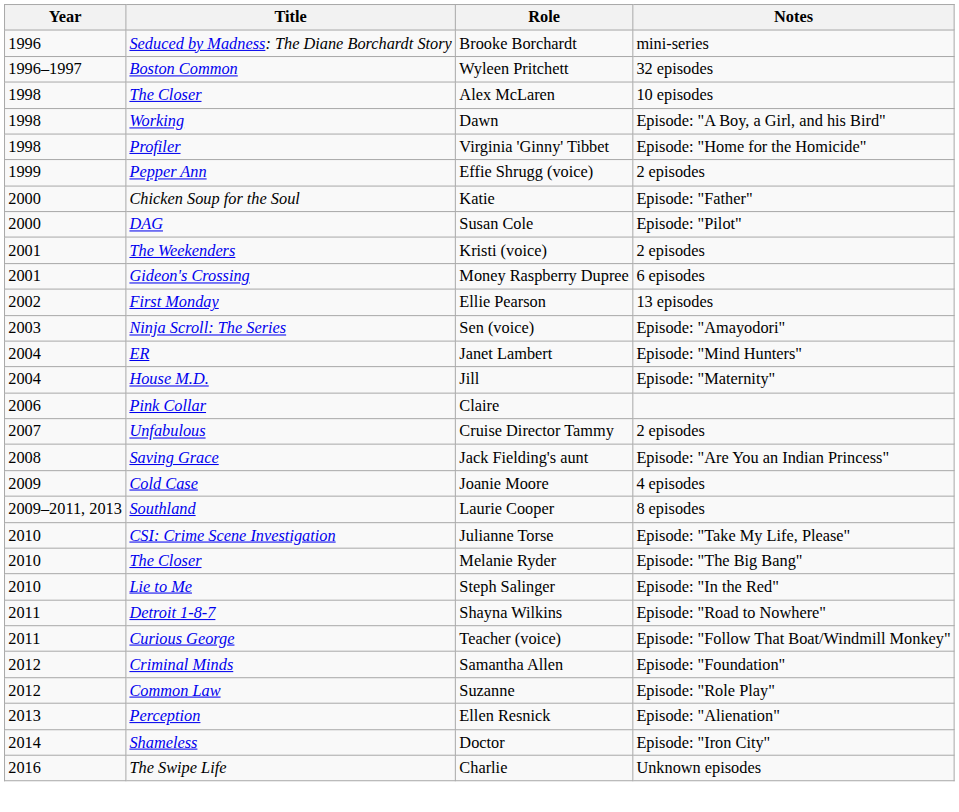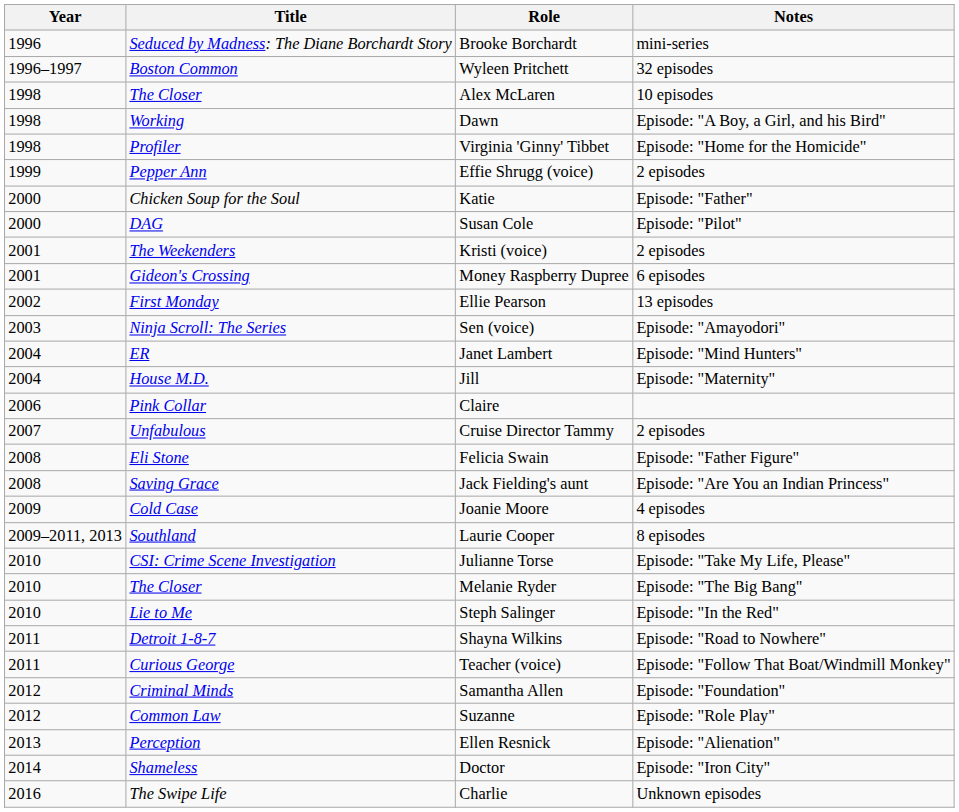+ row: 2008 | Eli Stone | Felicia Swain | Episode: "Father Figure"
